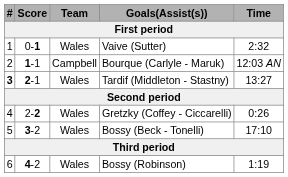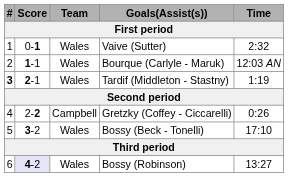Bourque (Carlyle - Maruk) | Team: Campbell -> Wales
Tardif (Middleton - Stastny) | Time: 13:27 -> 1:19
Gretzky (Coffey - Ciccarelli) | Team: Wales -> Campbell
Bossy (Robinson) | Score: no background -> lavender background
Bossy (Robinson) | Time: 1:19 -> 13:27
